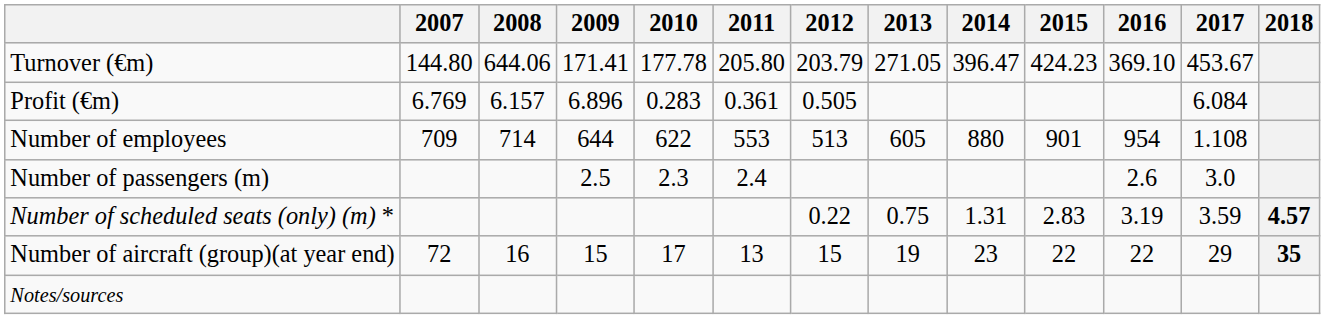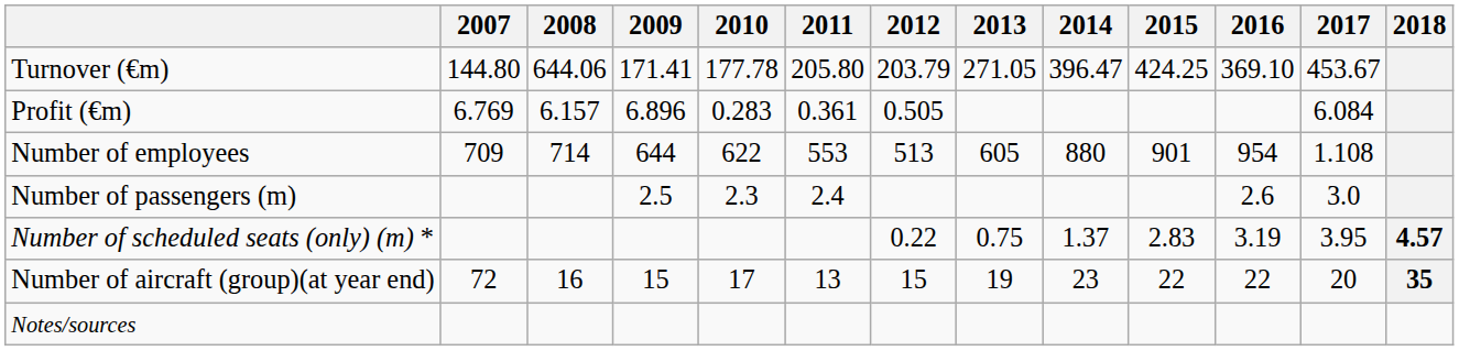Turnover (€m) | 2015: 424.23 -> 424.25
Number of scheduled seats (only) (m) * | 2014: 1.31 -> 1.37
Number of scheduled seats (only) (m) * | 2017: 3.59 -> 3.95
Number of aircraft (group)(at year end) | 2017: 29 -> 20
